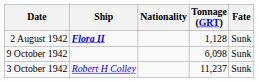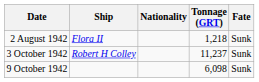2 August 1942 | Ship: bold -> normal
2 August 1942 | Tonnage (GRT): 1,128 -> 1,218
rows swapped: 3 October 1942 <-> 9 October 1942
